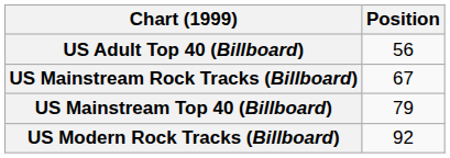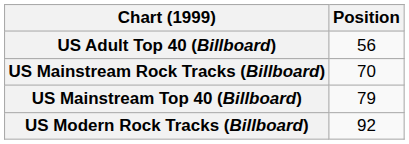US Mainstream Rock Tracks (Billboard) | Position: 67 -> 70
